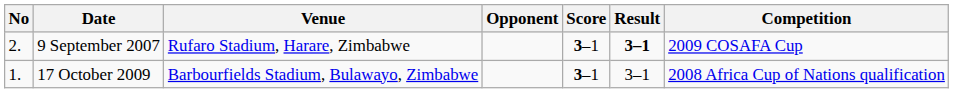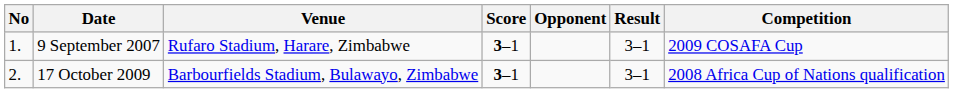columns swapped: Opponent <-> Score
9 September 2007 | No: 2. -> 1.
9 September 2007 | Result: bold -> normal
17 October 2009 | No: 1. -> 2.
